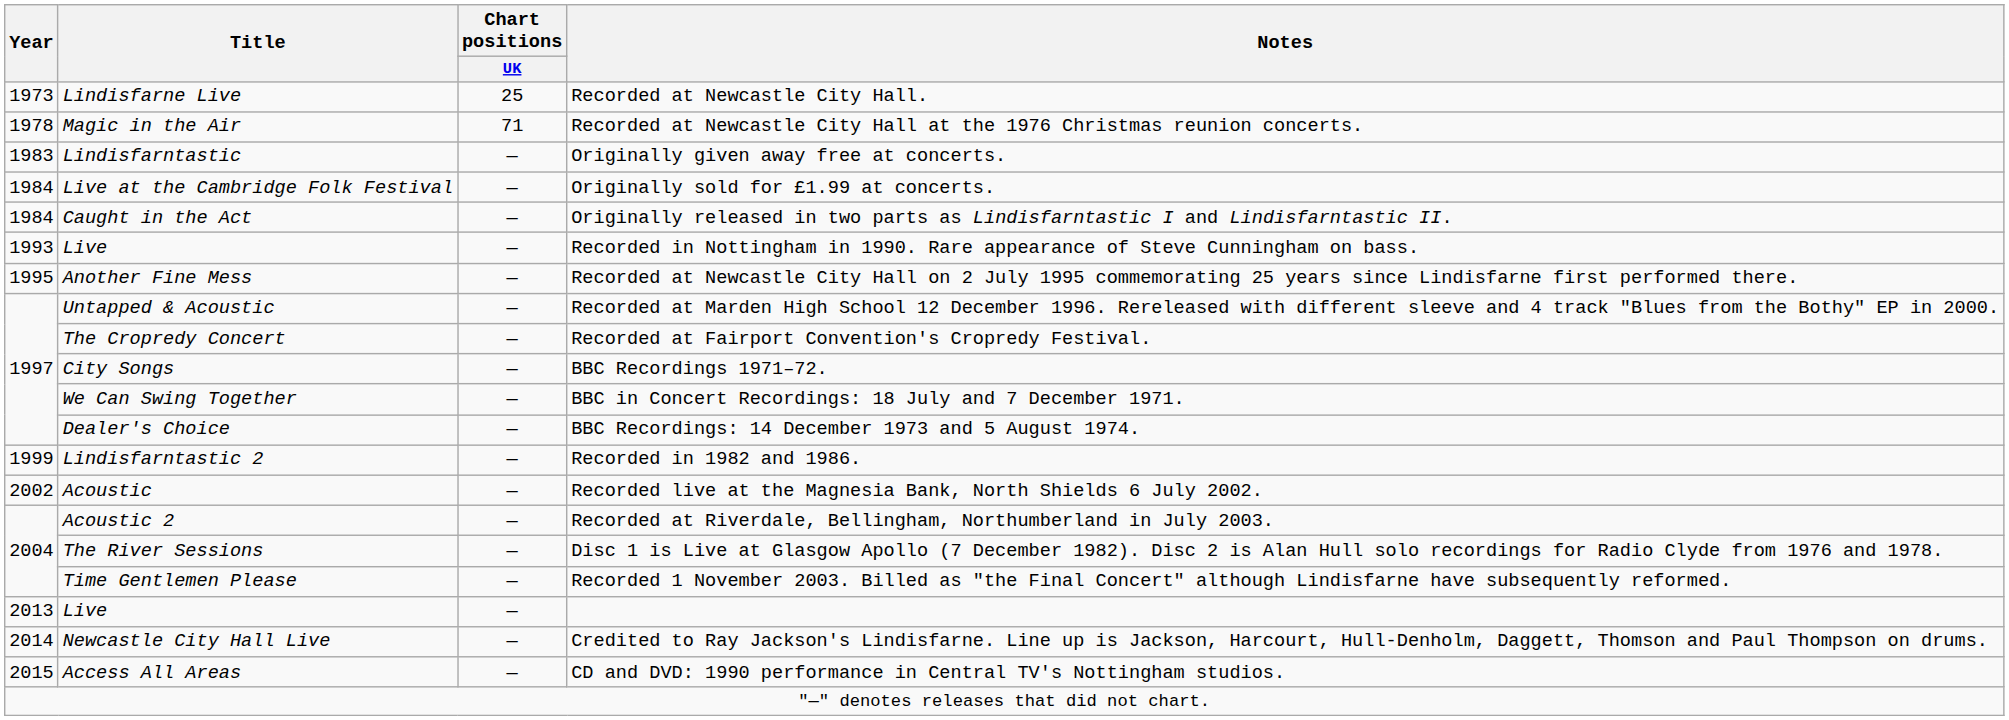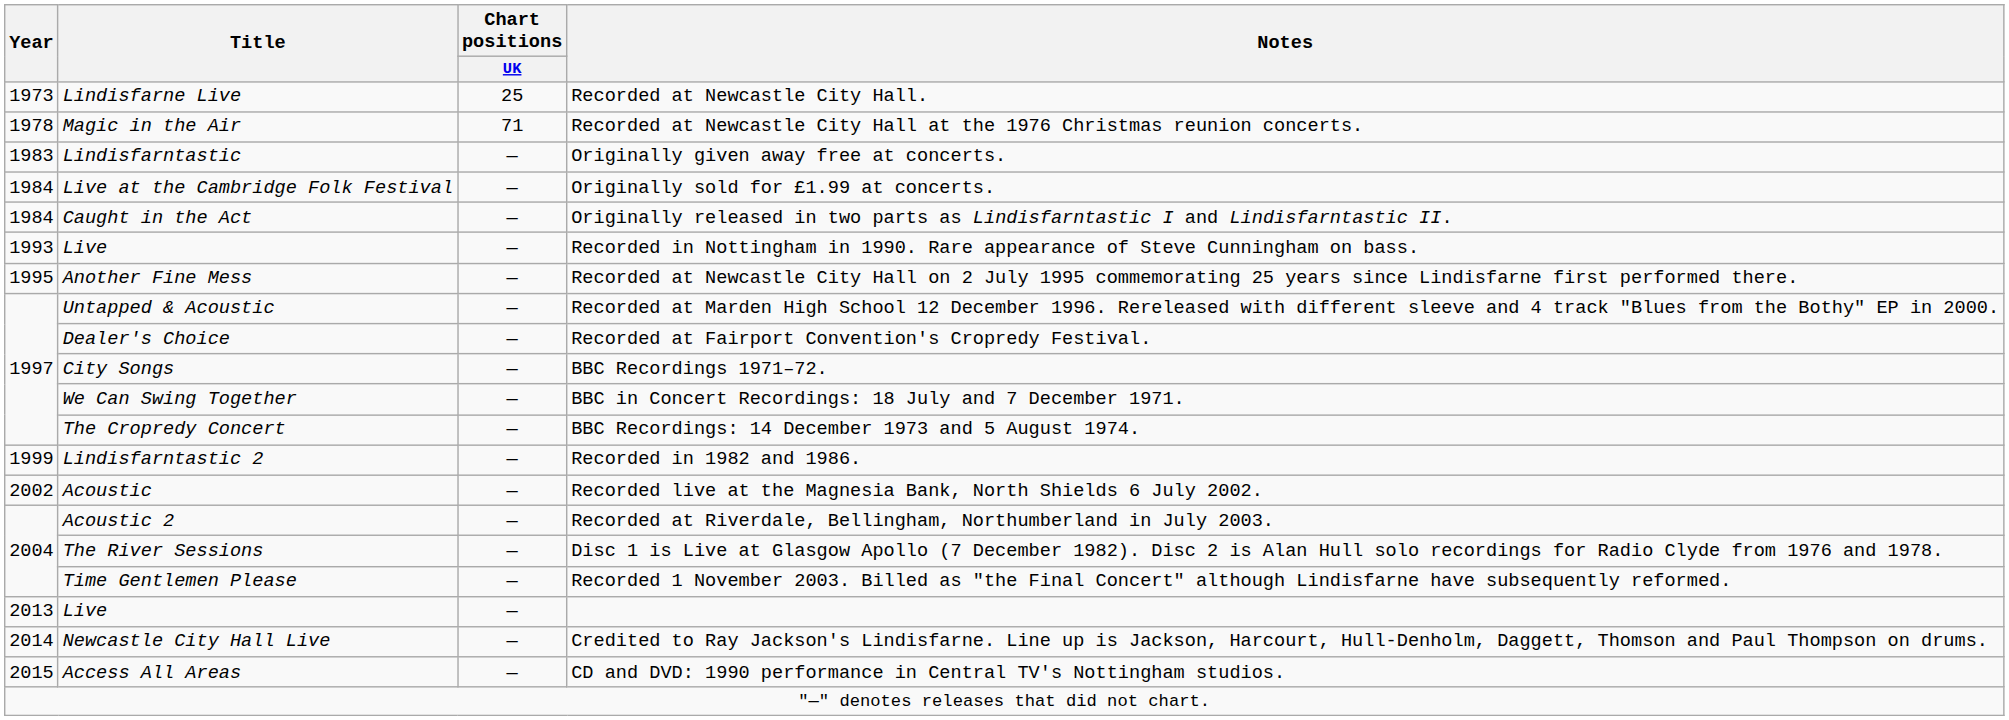Recorded at Fairport Convention's Cropredy Festival. | Title: The Cropredy Concert -> Dealer's Choice
BBC Recordings: 14 December 1973 and 5 August 1974. | Title: Dealer's Choice -> The Cropredy Concert
